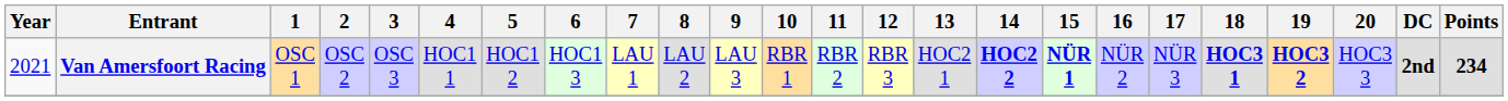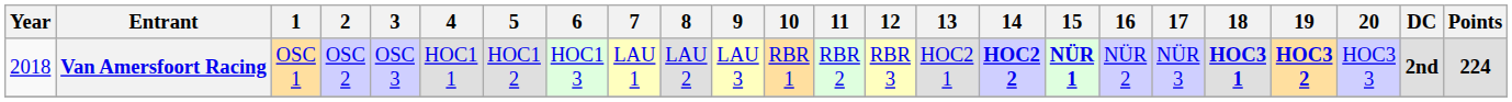Van Amersfoort Racing | Year: 2021 -> 2018
Van Amersfoort Racing | Points: 234 -> 224
